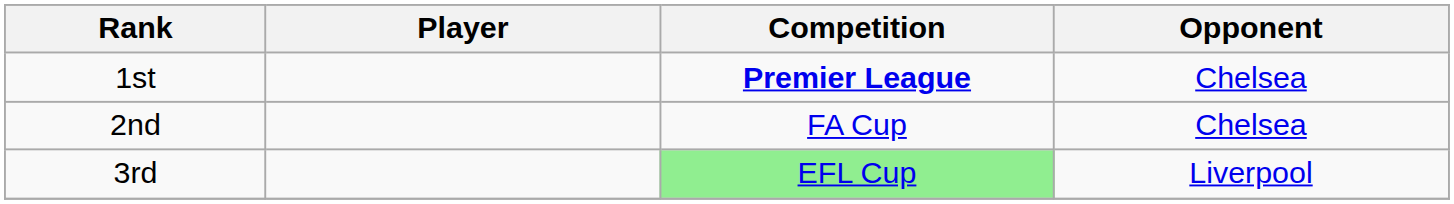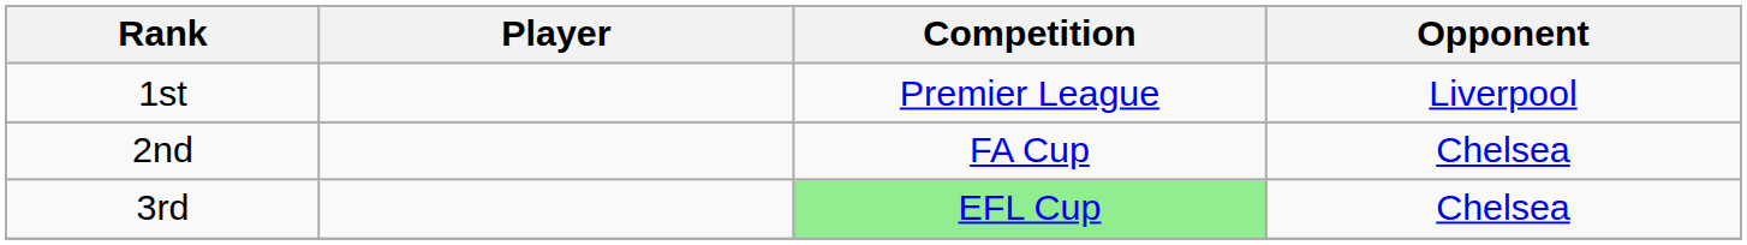1st | Competition: bold -> normal
1st | Opponent: Chelsea -> Liverpool
3rd | Opponent: Liverpool -> Chelsea
